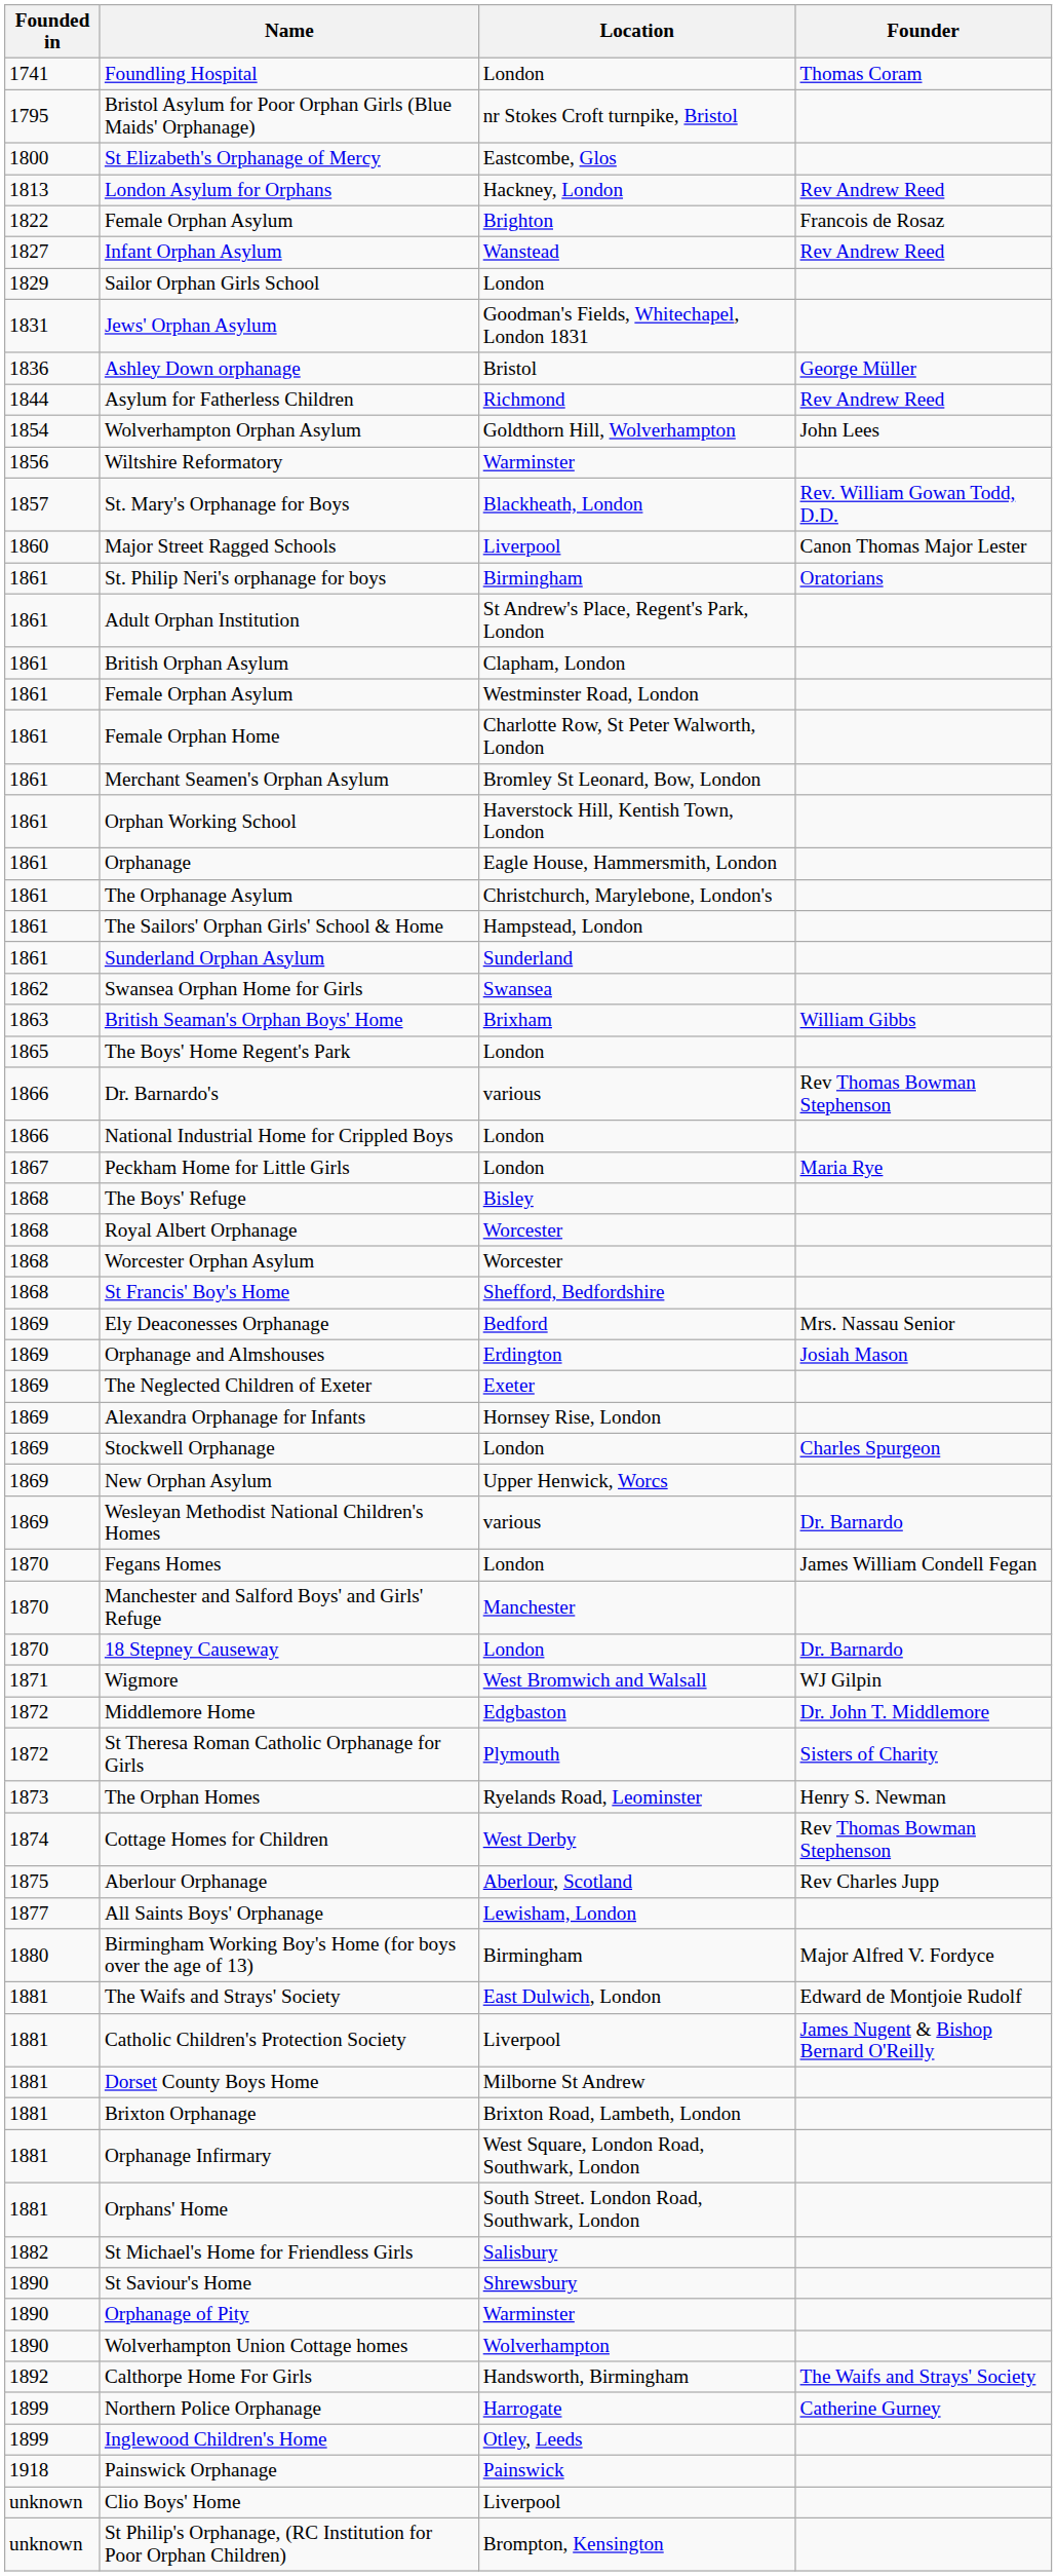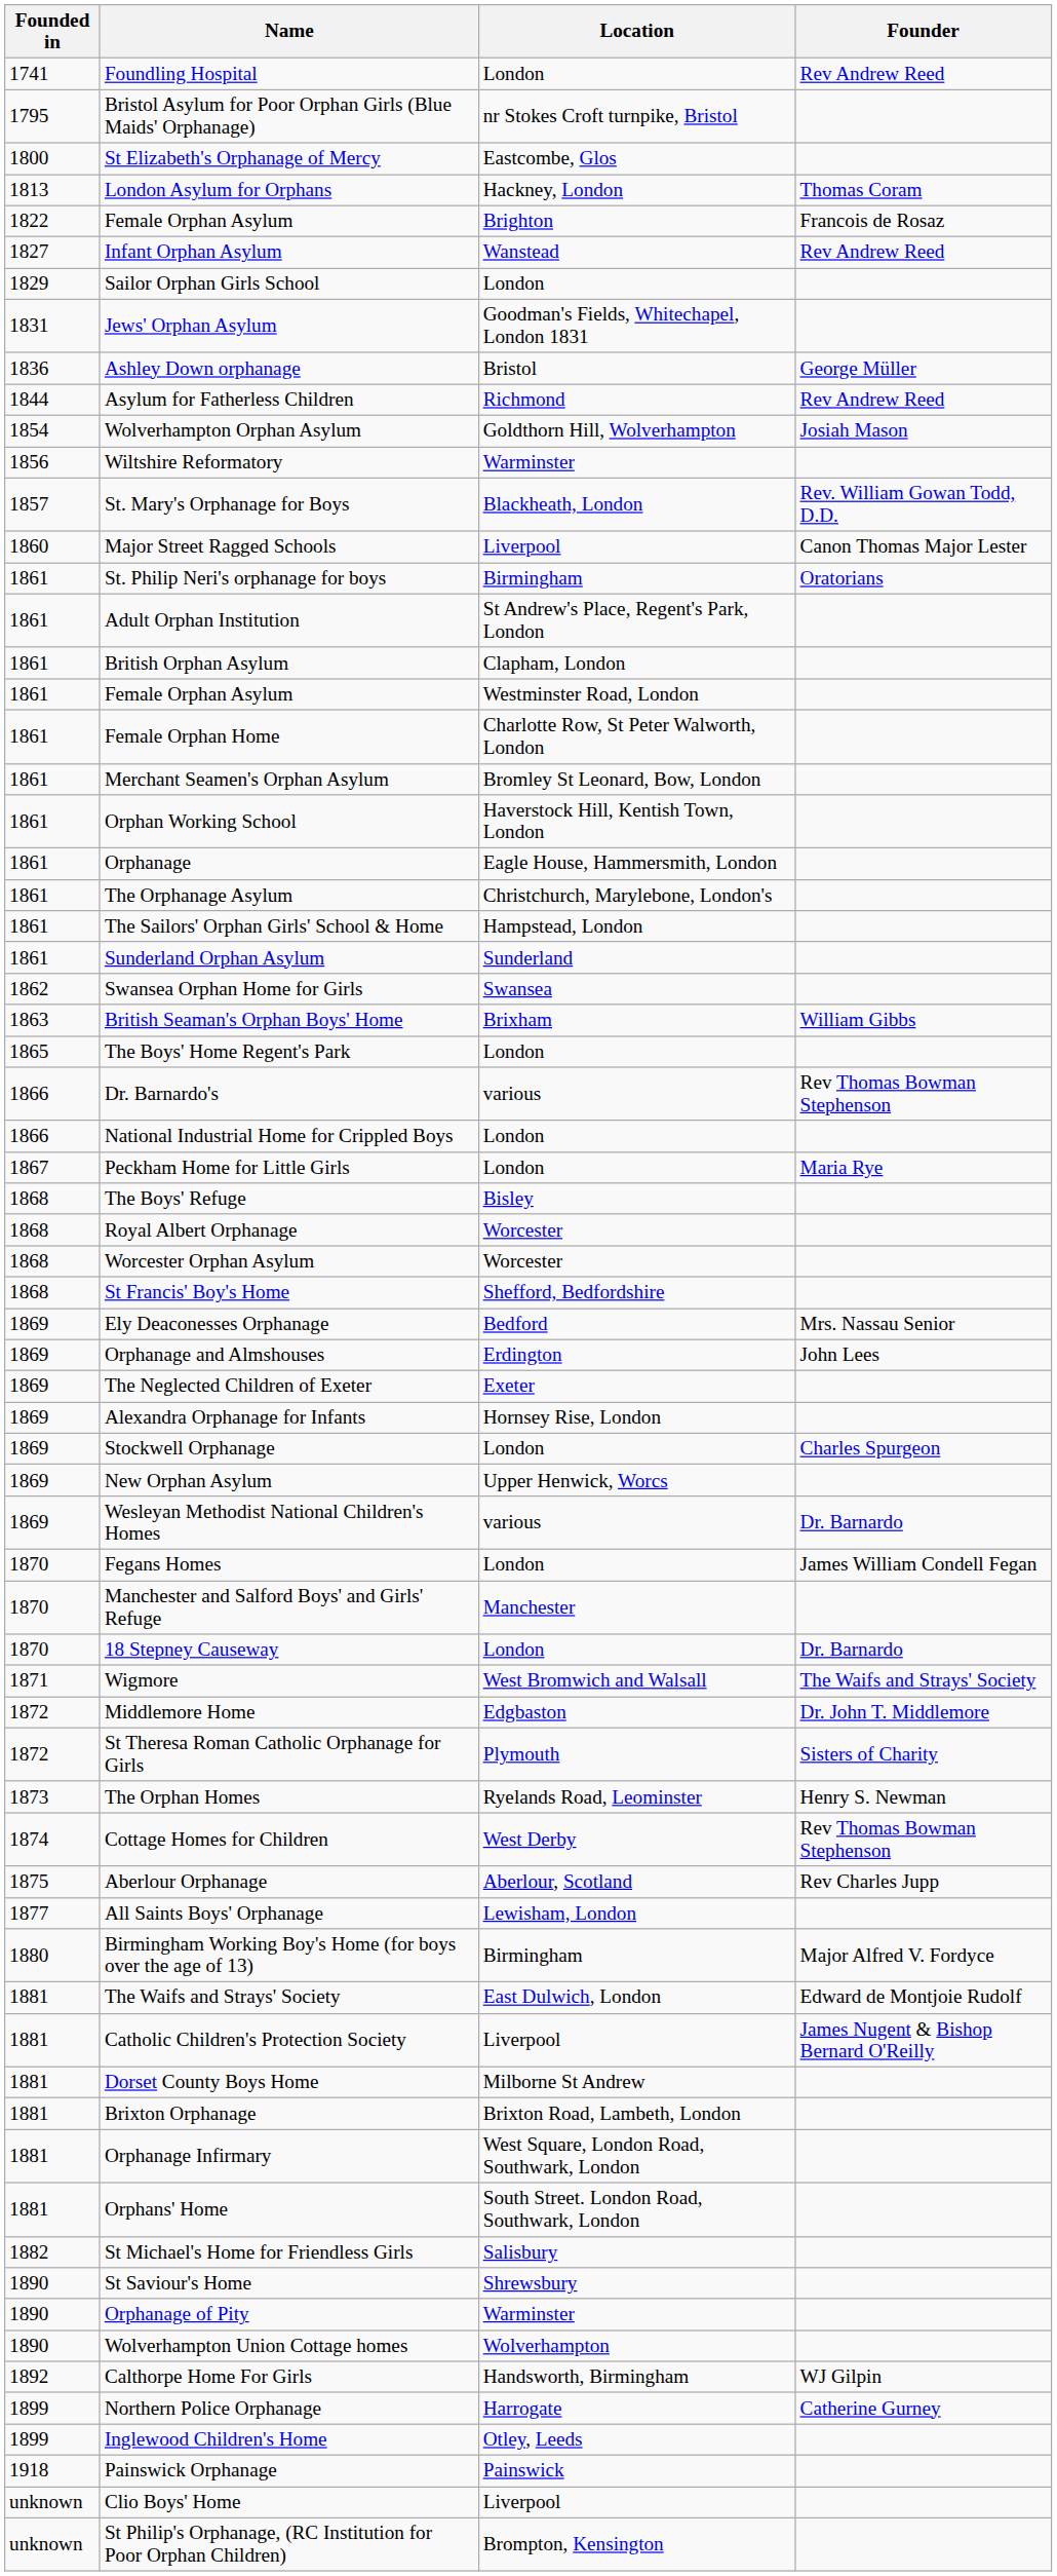Foundling Hospital | Founder: Thomas Coram -> Rev Andrew Reed
London Asylum for Orphans | Founder: Rev Andrew Reed -> Thomas Coram
Wolverhampton Orphan Asylum | Founder: John Lees -> Josiah Mason
Orphanage and Almshouses | Founder: Josiah Mason -> John Lees
Wigmore | Founder: WJ Gilpin -> The Waifs and Strays' Society
Calthorpe Home For Girls | Founder: The Waifs and Strays' Society -> WJ Gilpin
